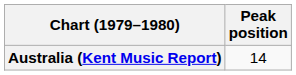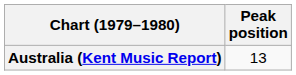Australia (Kent Music Report) | Peak position: 14 -> 13
